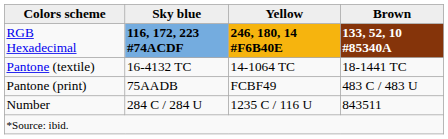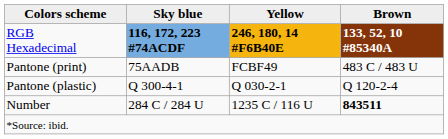- row: Pantone (textile) | 16-4132 TC | 14-1064 TC | 18-1441 TC
+ row: Pantone (plastic) | Q 300-4-1 | Q 030-2-1 | Q 120-2-4
Number | Brown: normal -> bold
